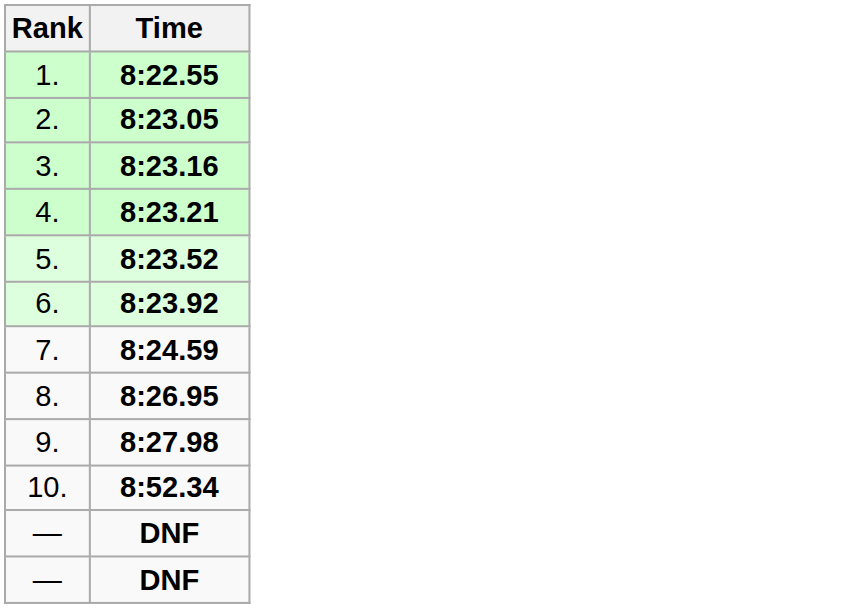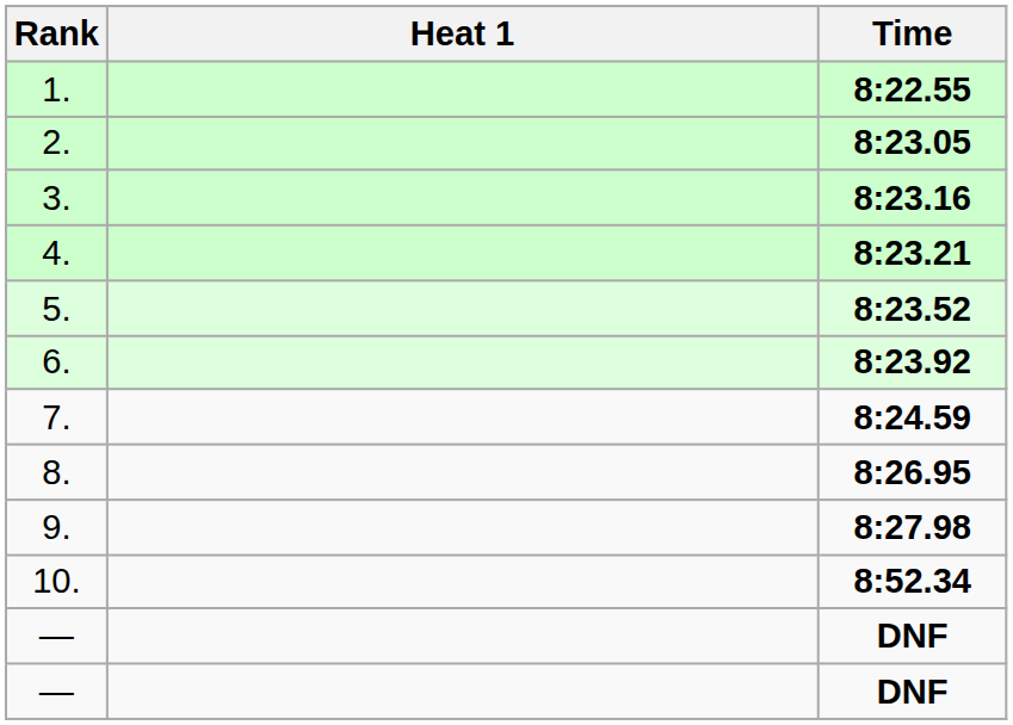+ column: Heat 1
